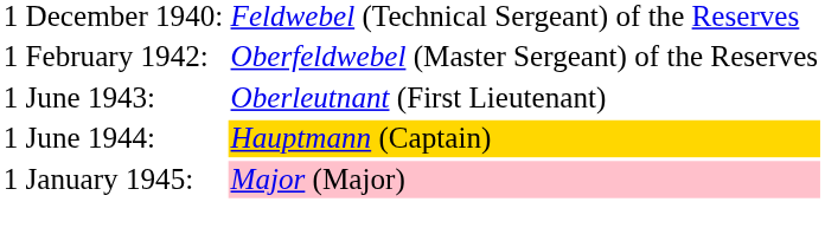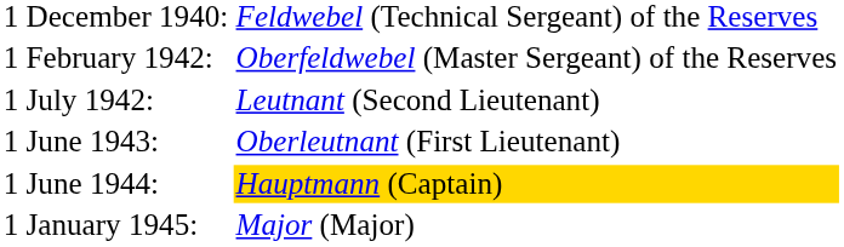+ row: 1 July 1942: | Leutnant (Second Lieutenant)
1 January 1945: | column 2: pink background -> no background
